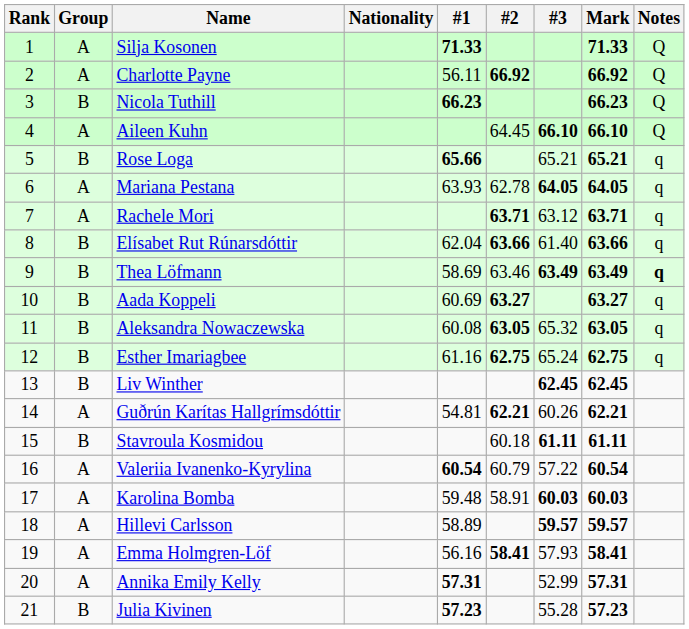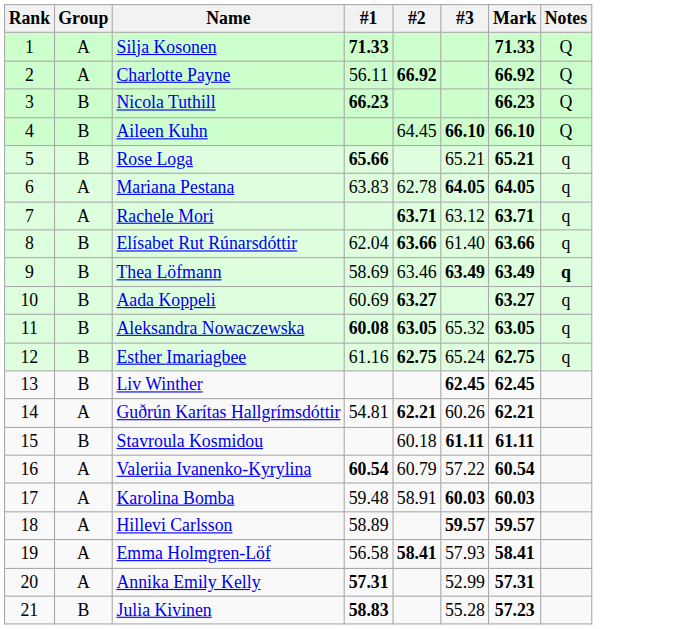- column: Nationality
Aileen Kuhn | Group: A -> B
Mariana Pestana | #1: 63.93 -> 63.83
Aleksandra Nowaczewska | #1: normal -> bold
Emma Holmgren-Löf | #1: 56.16 -> 56.58
Julia Kivinen | #1: 57.23 -> 58.83
